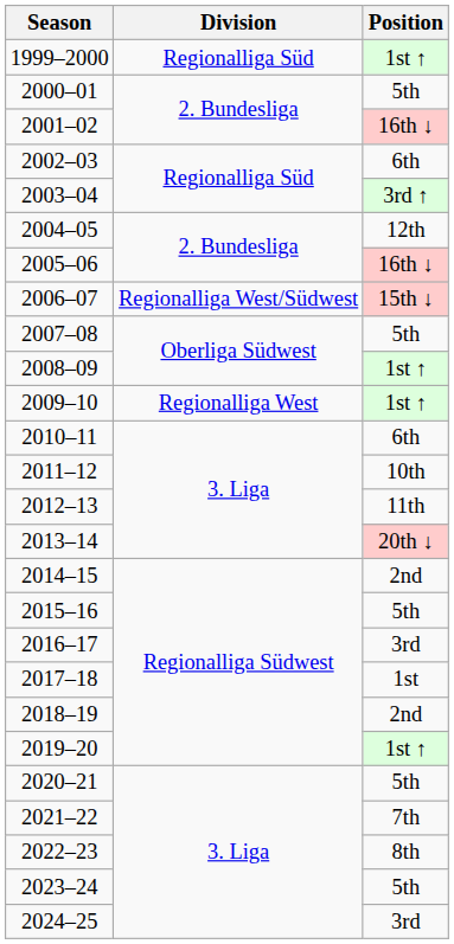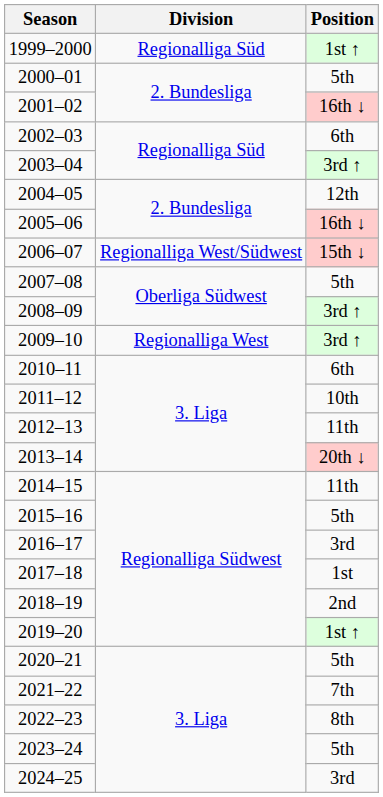2008–09 | Position: 1st ↑ -> 3rd ↑
2009–10 | Position: 1st ↑ -> 3rd ↑
2014–15 | Position: 2nd -> 11th
